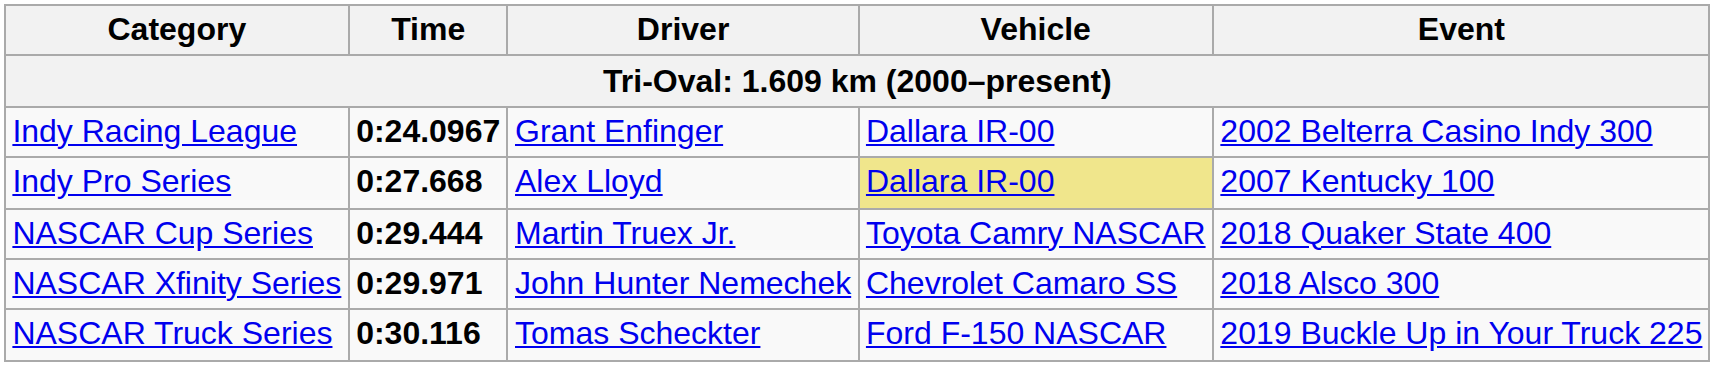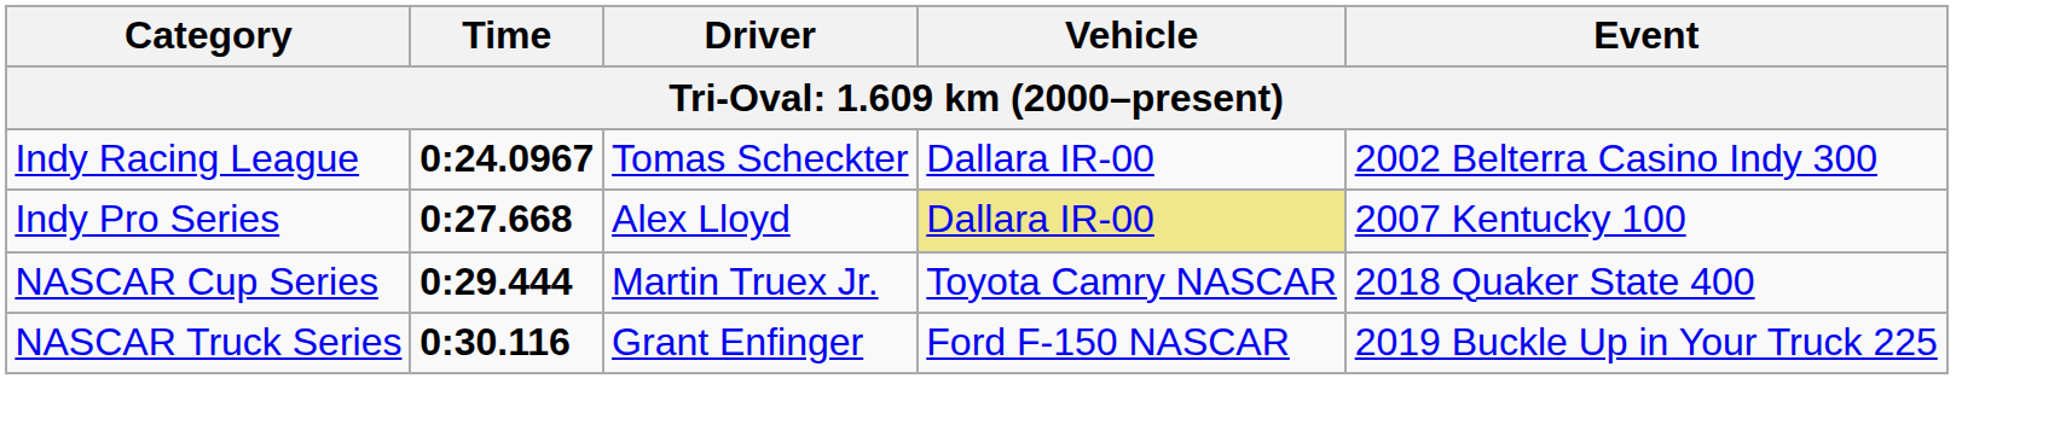Indy Racing League | Driver: Grant Enfinger -> Tomas Scheckter
- row: NASCAR Xfinity Series | 0:29.971 | John Hunter Nemechek | Chevrolet Camaro SS | 2018 Alsco 300
NASCAR Truck Series | Driver: Tomas Scheckter -> Grant Enfinger
